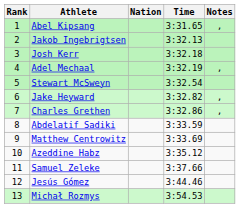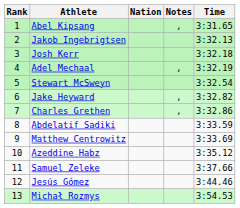columns swapped: Time <-> Notes
